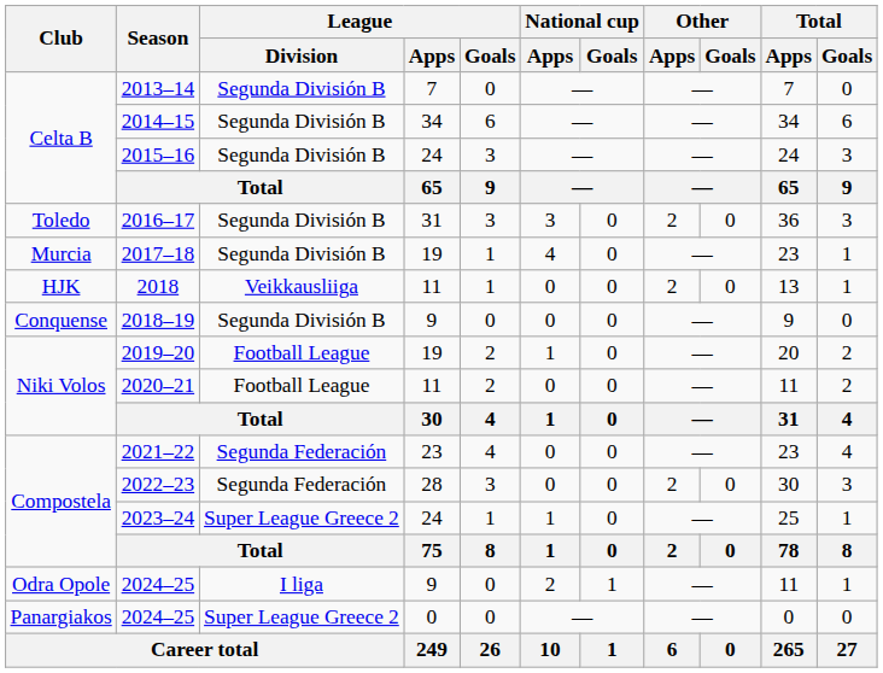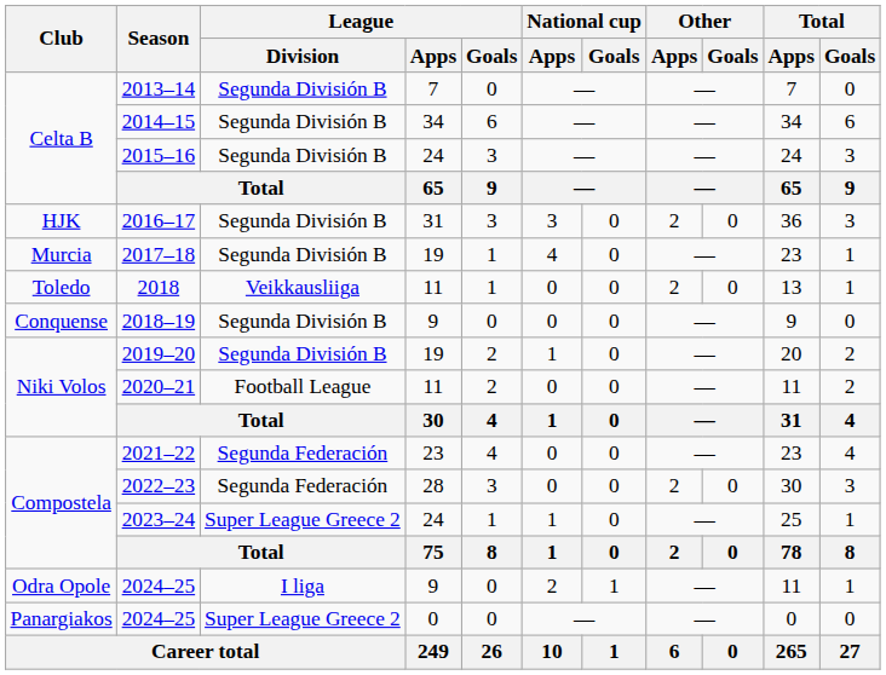2016–17 | Club: Toledo -> HJK
2018 | Club: HJK -> Toledo
2019–20 | League / Division: Football League -> Segunda División B
